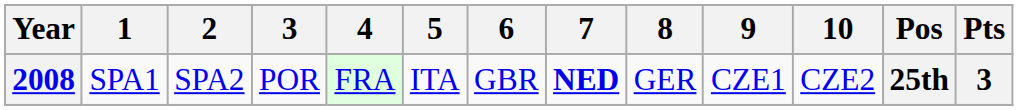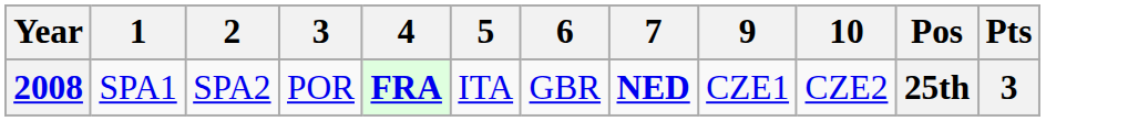- column: 8 | GER
2008 | 4: normal -> bold
